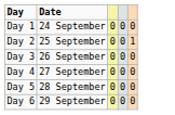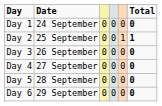+ column: Total | 0 | 1 | 0 | 0 | 0 | 0
